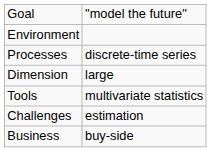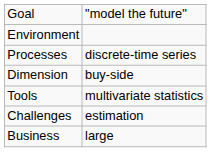Dimension | column 2: large -> buy-side
Business | column 2: buy-side -> large
